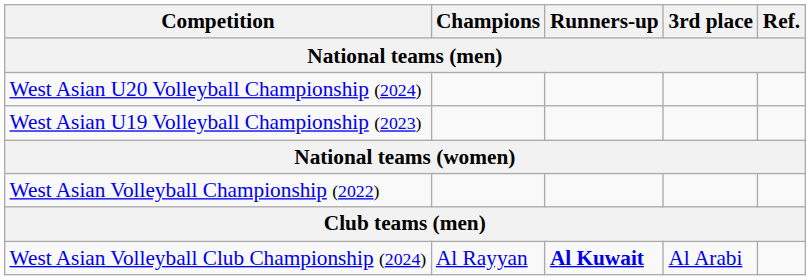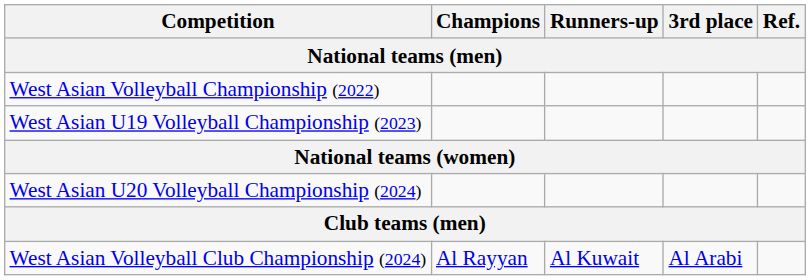rows swapped: West Asian U20 Volleyball Championship (2024) <-> West Asian Volleyball Championship (2022)
West Asian Volleyball Club Championship (2024) | Runners-up: bold -> normal
